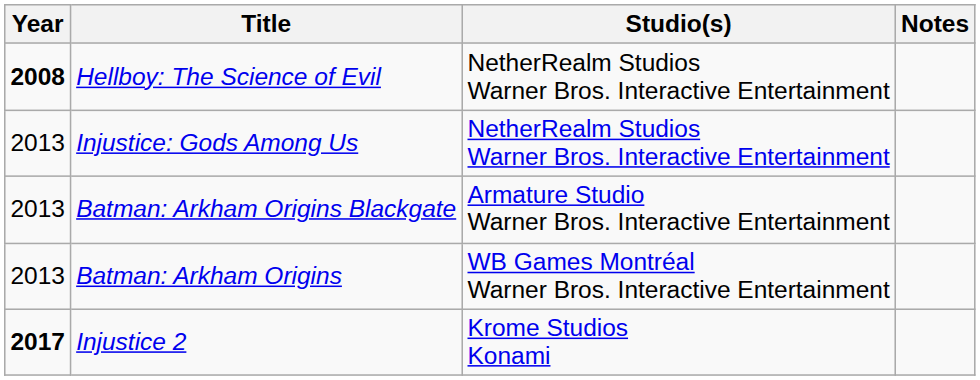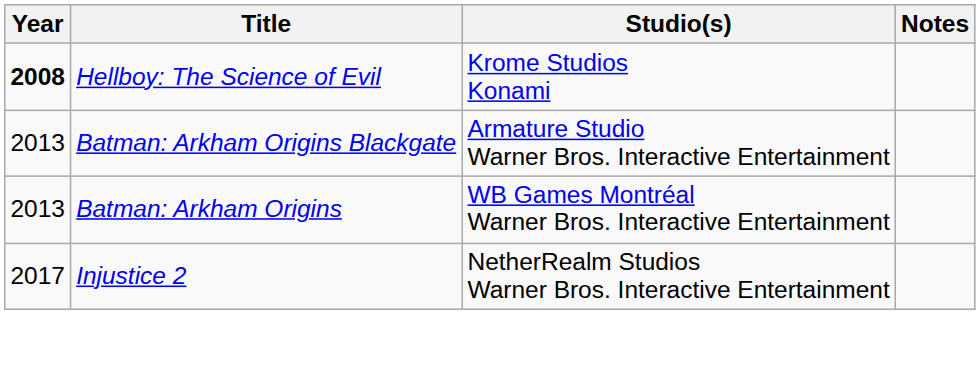Hellboy: The Science of Evil | Studio(s): NetherRealm Studios Warner Bros. Interactive Entertainment -> Krome Studios Konami
- row: 2013 | Injustice: Gods Among Us | NetherRealm Studios Warner Bros. Interactive Entertainment
Injustice 2 | Year: bold -> normal
Injustice 2 | Studio(s): Krome Studios Konami -> NetherRealm Studios Warner Bros. Interactive Entertainment
